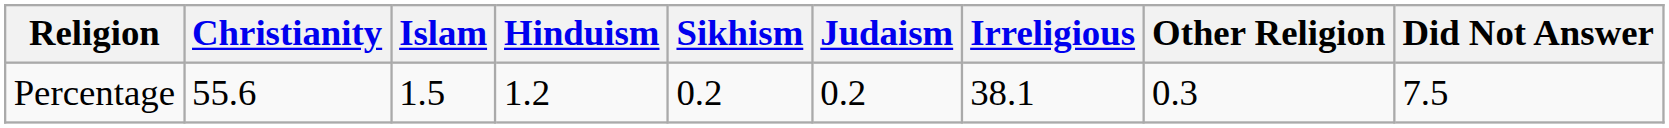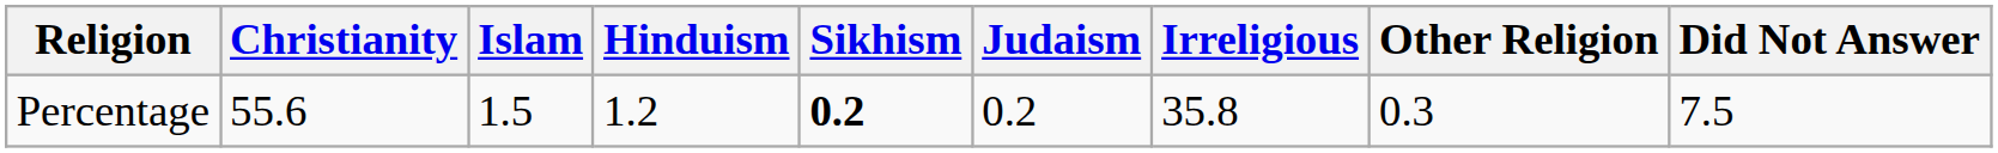Percentage | Sikhism: normal -> bold
Percentage | Irreligious: 38.1 -> 35.8
